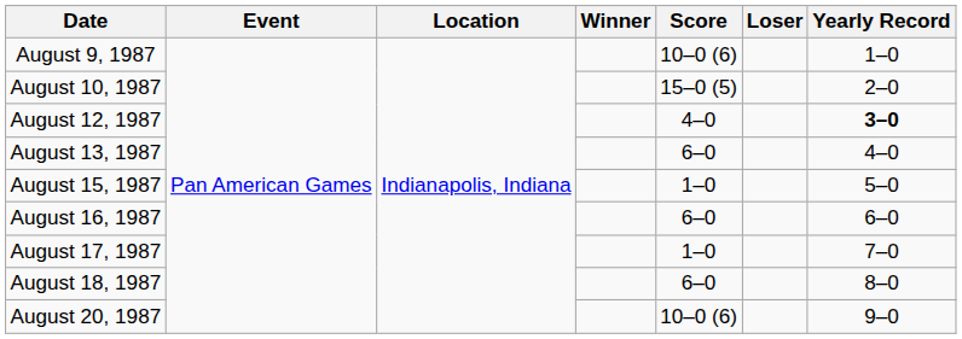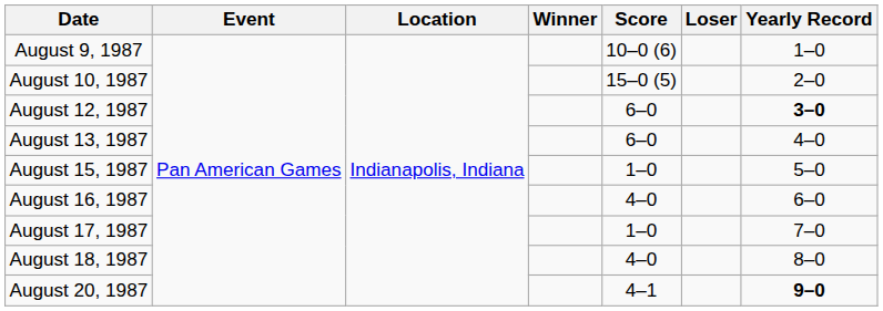August 12, 1987 | Score: 4–0 -> 6–0
August 16, 1987 | Score: 6–0 -> 4–0
August 18, 1987 | Score: 6–0 -> 4–0
August 20, 1987 | Score: 10–0 (6) -> 4–1
August 20, 1987 | Yearly Record: normal -> bold
